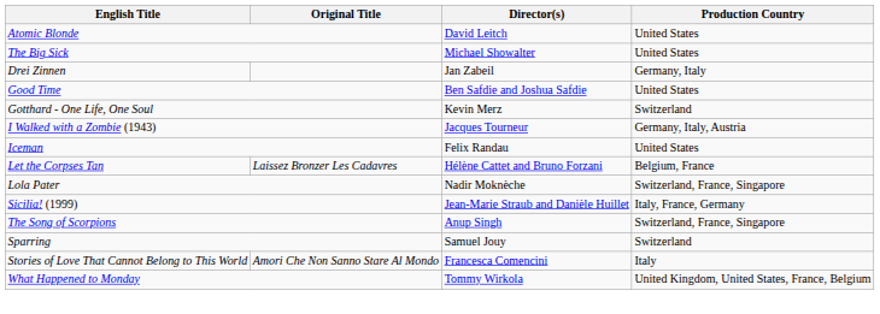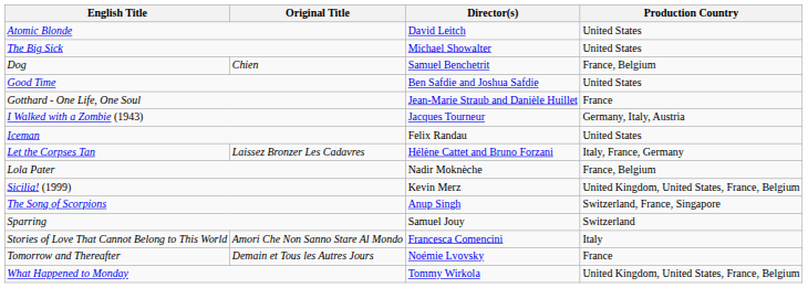+ row: Dog | Chien | Samuel Benchetrit | France, Belgium
- row: Drei Zinnen | Jan Zabeil | Germany, Italy
Gotthard - One Life, One Soul | Director(s): Kevin Merz -> Jean-Marie Straub and Danièle Huillet
Gotthard - One Life, One Soul | Production Country: Switzerland -> France
Let the Corpses Tan | Production Country: Belgium, France -> Italy, France, Germany
Lola Pater | Production Country: Switzerland, France, Singapore -> France, Belgium
Sicilia! (1999) | Director(s): Jean-Marie Straub and Danièle Huillet -> Kevin Merz
Sicilia! (1999) | Production Country: Italy, France, Germany -> United Kingdom, United States, France, Belgium
+ row: Tomorrow and Thereafter | Demain et Tous les Autres Jours | Noémie Lvovsky | France
